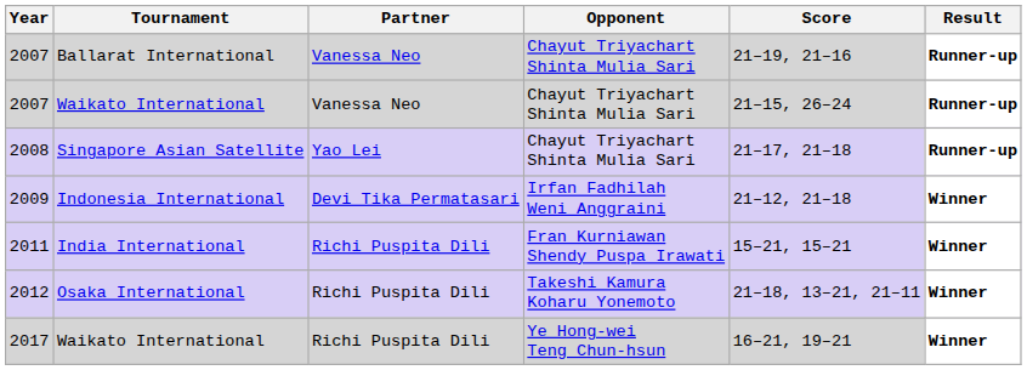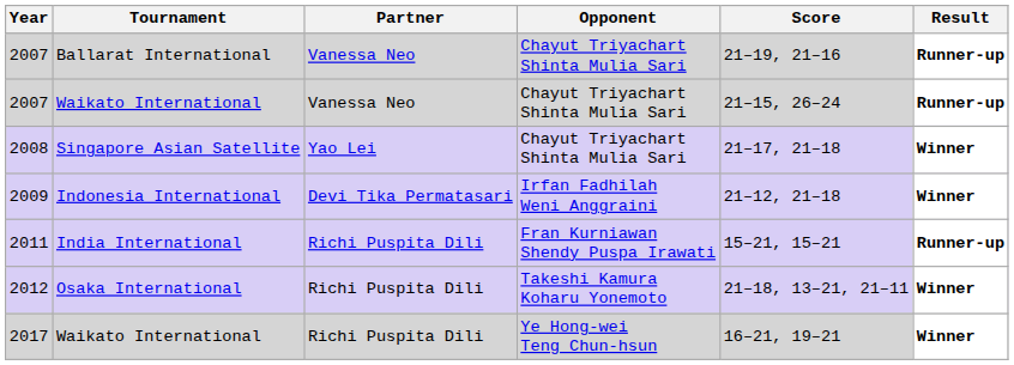2008 | Result: Runner-up -> Winner
2011 | Result: Winner -> Runner-up
